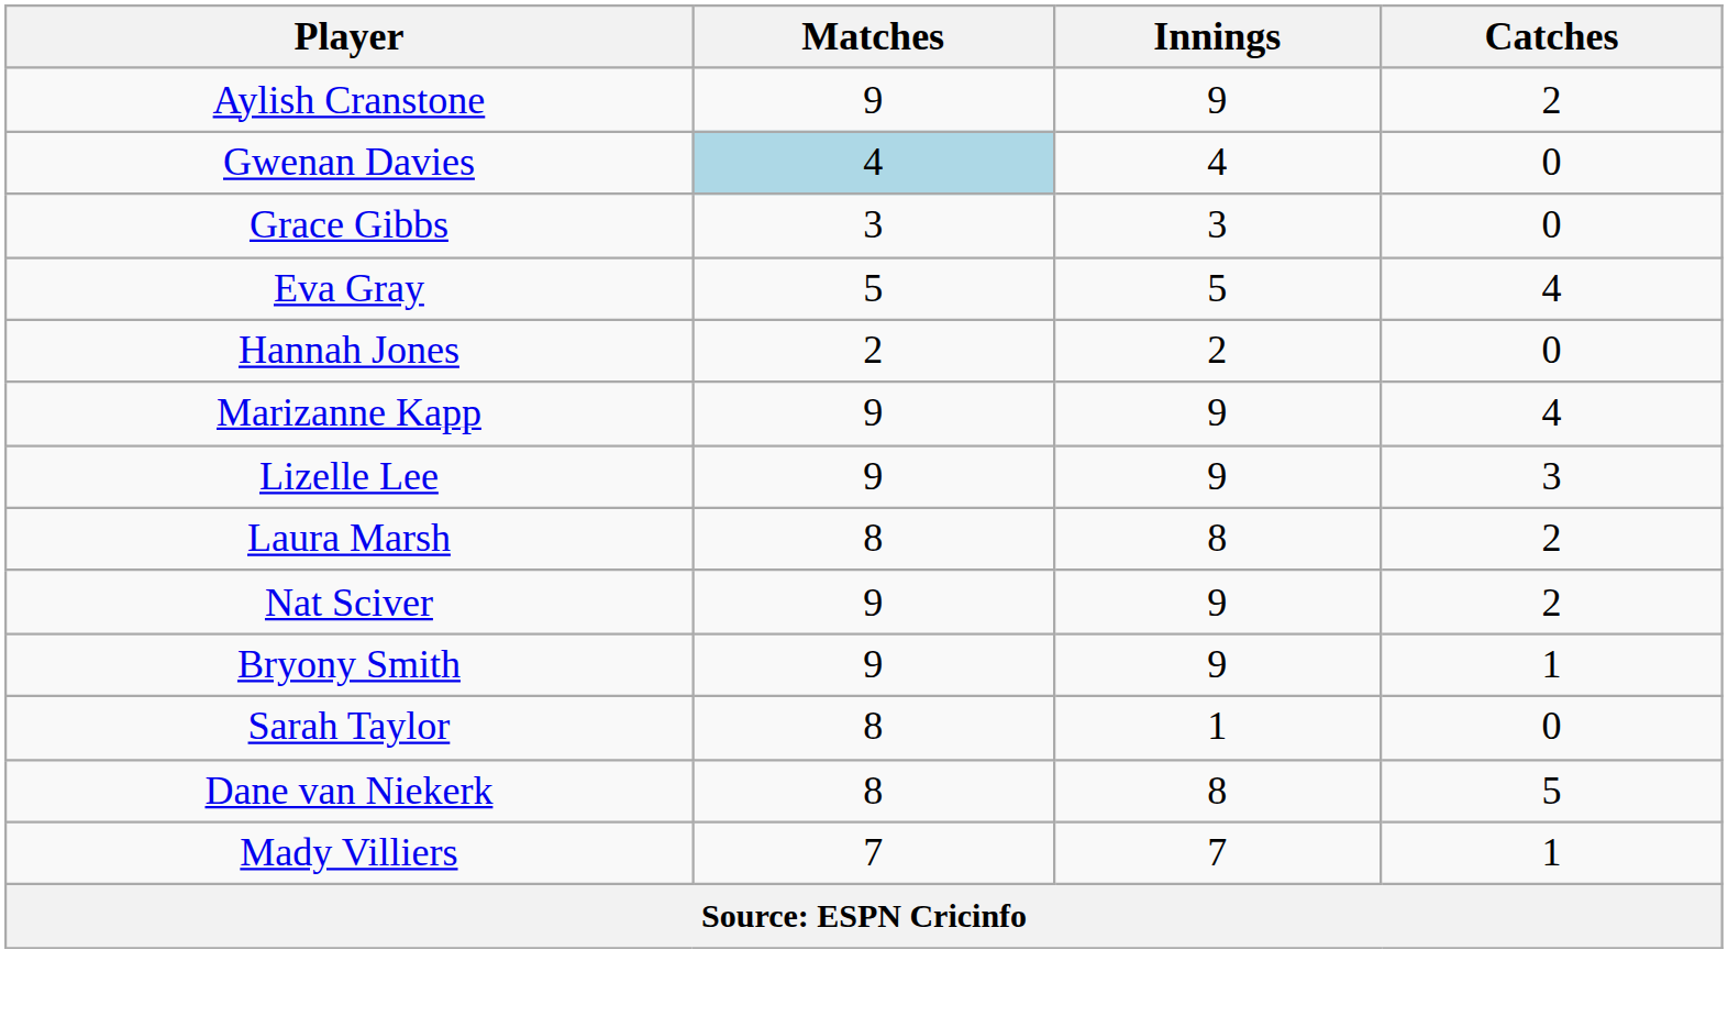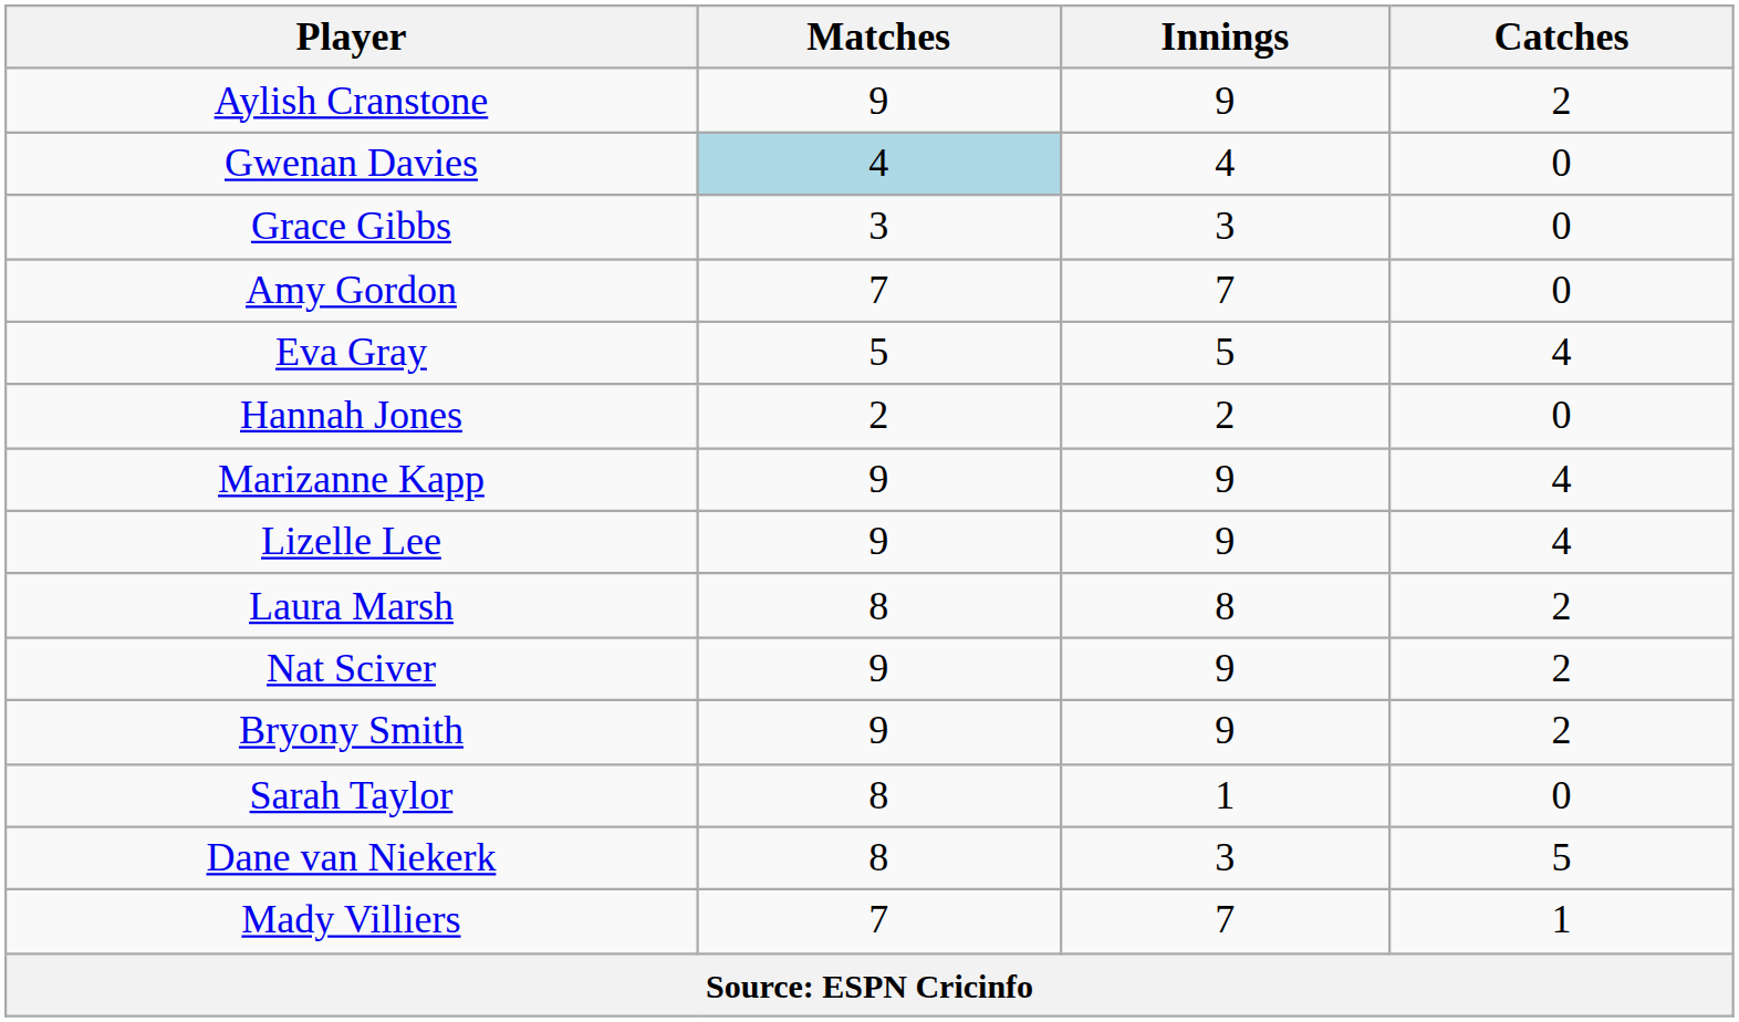+ row: Amy Gordon | 7 | 7 | 0
Lizelle Lee | Catches: 3 -> 4
Bryony Smith | Catches: 1 -> 2
Dane van Niekerk | Innings: 8 -> 3
